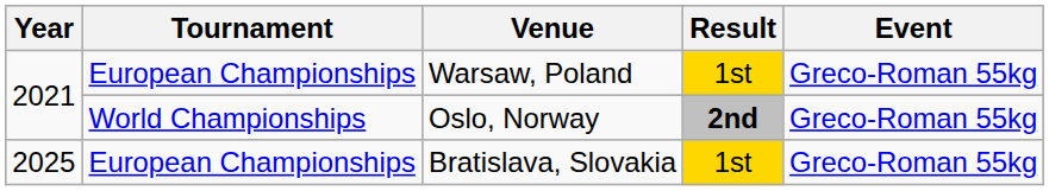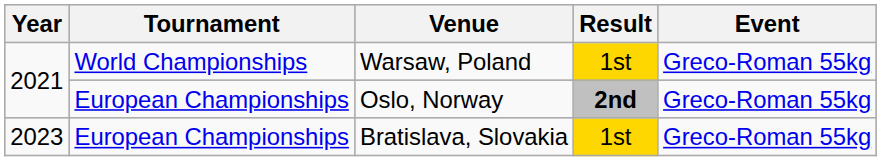Warsaw, Poland | Tournament: European Championships -> World Championships
Oslo, Norway | Tournament: World Championships -> European Championships
Bratislava, Slovakia | Year: 2025 -> 2023
